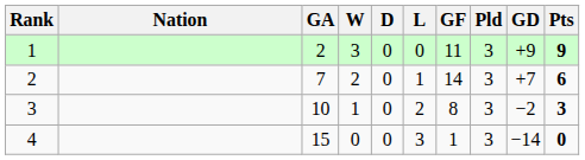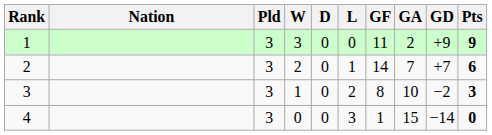columns swapped: Pld <-> GA
